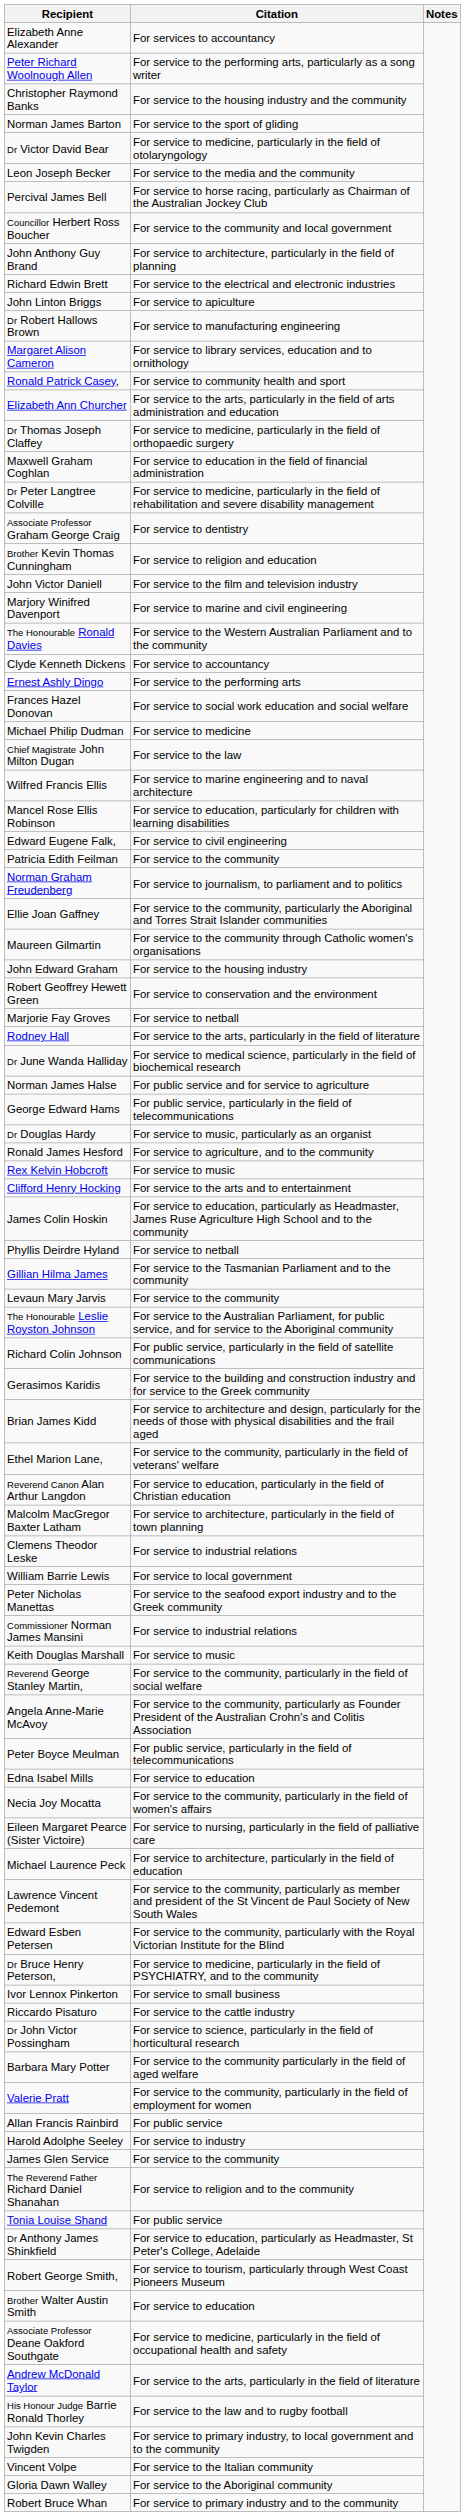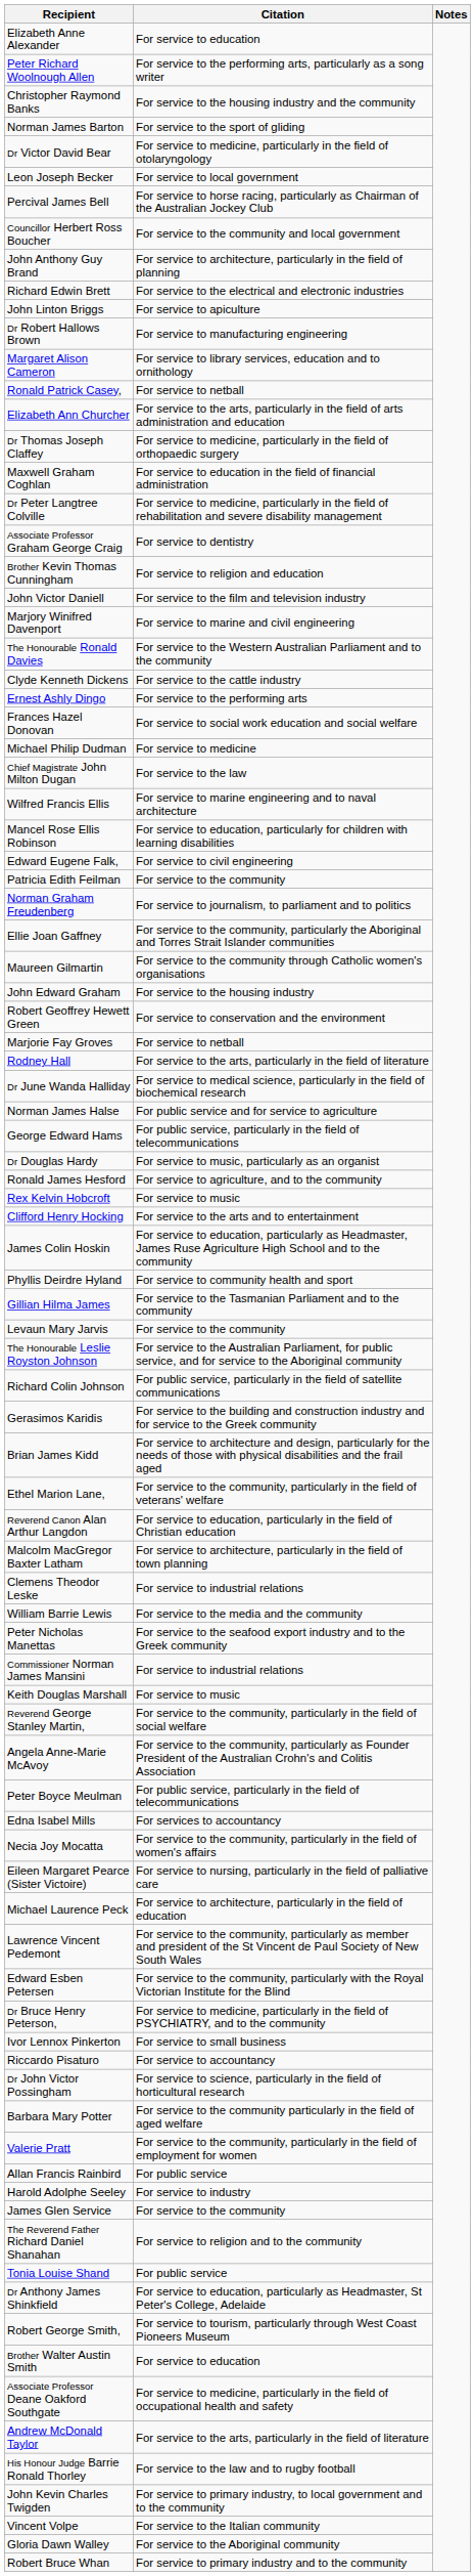Elizabeth Anne Alexander | Citation: For services to accountancy -> For service to education
Leon Joseph Becker | Citation: For service to the media and the community -> For service to local government
Ronald Patrick Casey, | Citation: For service to community health and sport -> For service to netball
Clyde Kenneth Dickens | Citation: For service to accountancy -> For service to the cattle industry
Phyllis Deirdre Hyland | Citation: For service to netball -> For service to community health and sport
William Barrie Lewis | Citation: For service to local government -> For service to the media and the community
Edna Isabel Mills | Citation: For service to education -> For services to accountancy
Riccardo Pisaturo | Citation: For service to the cattle industry -> For service to accountancy
